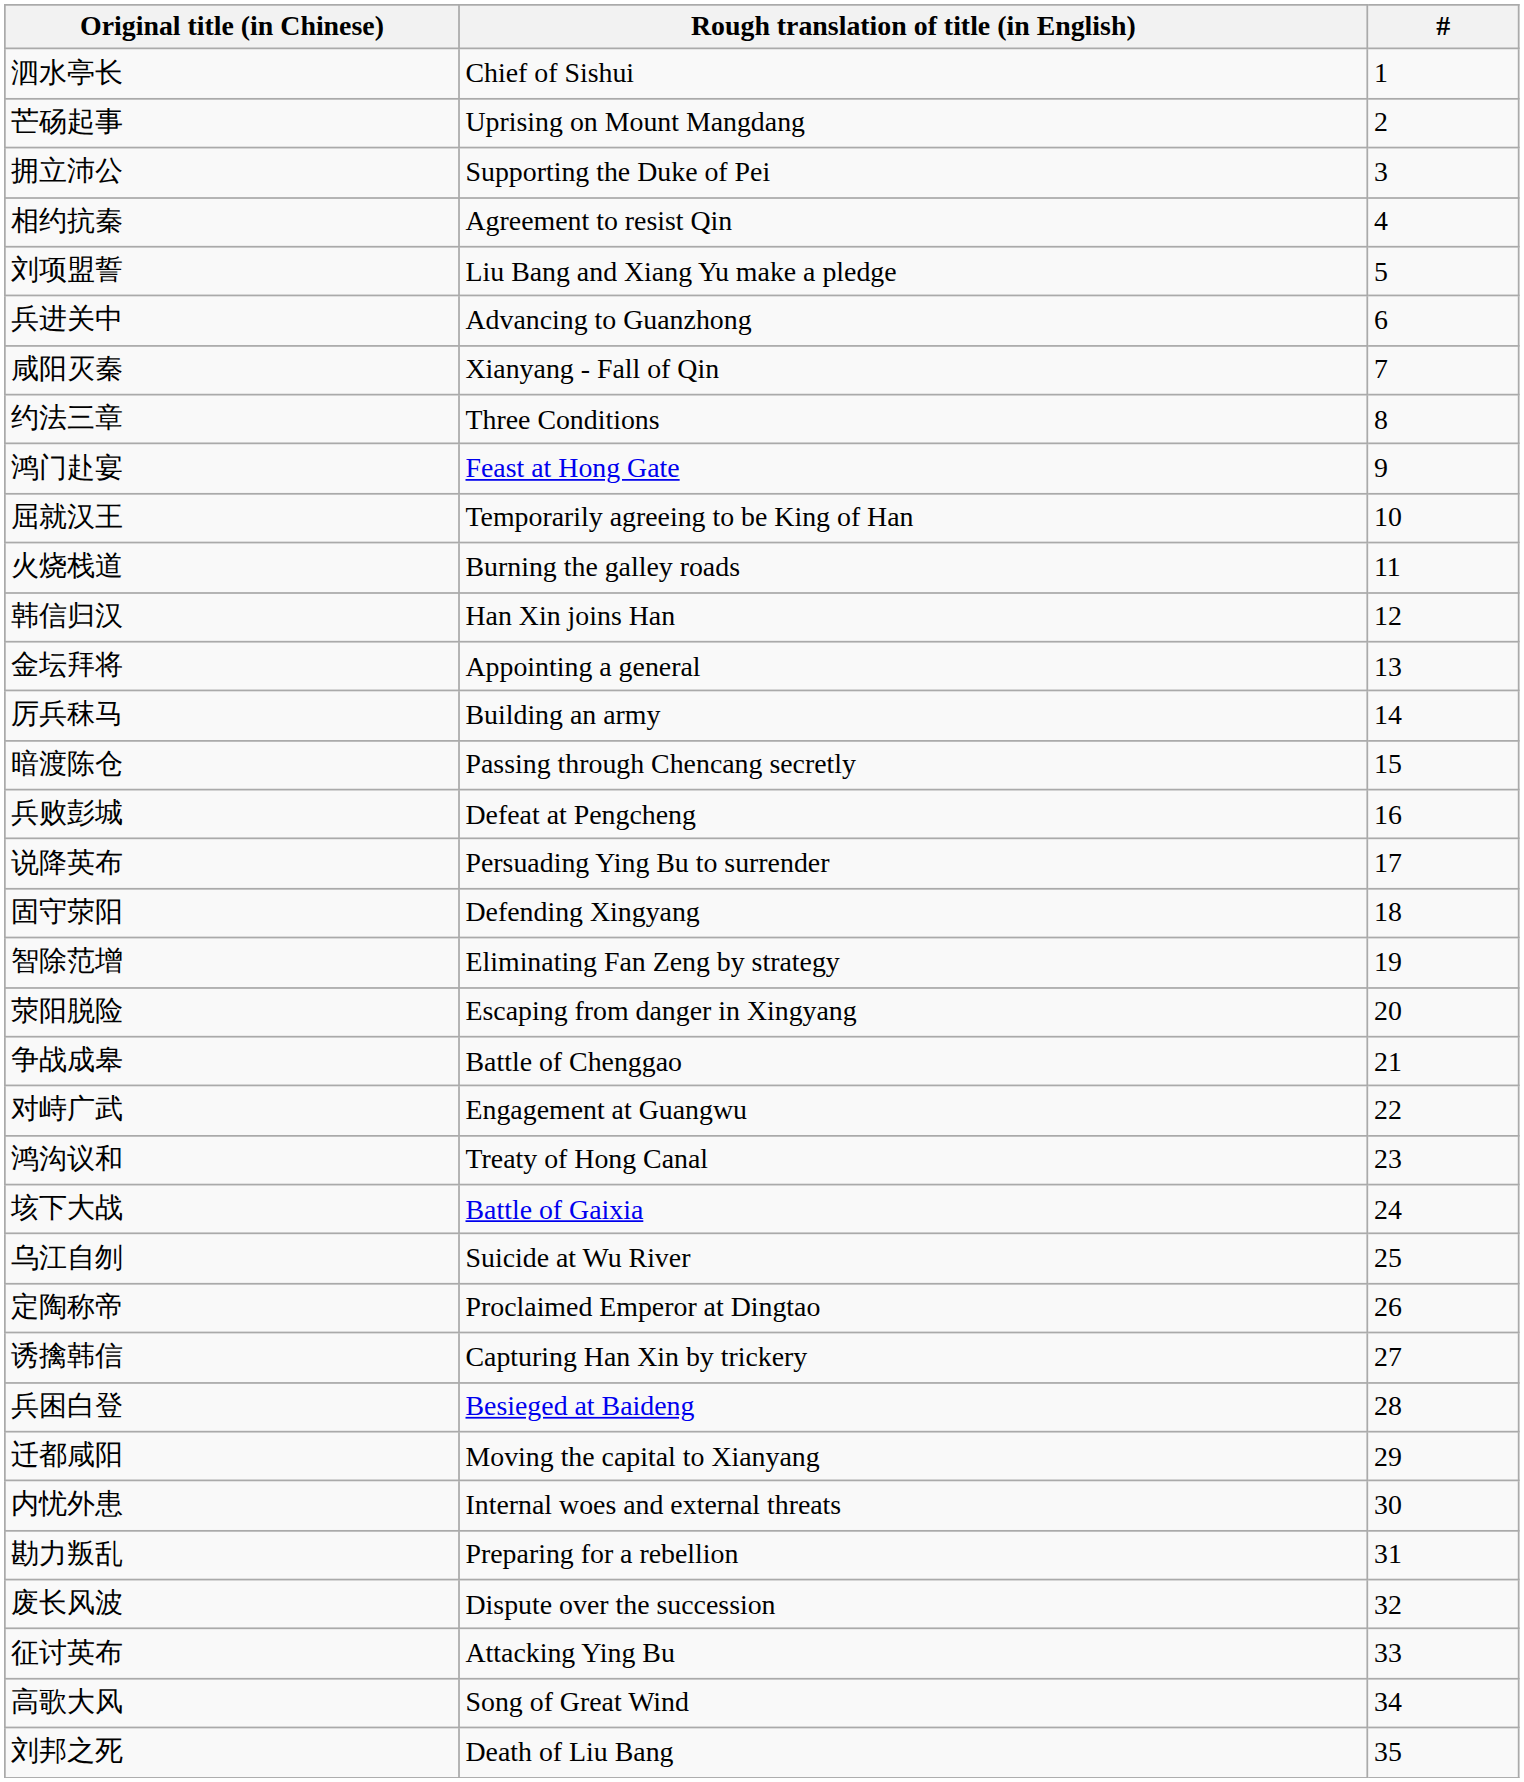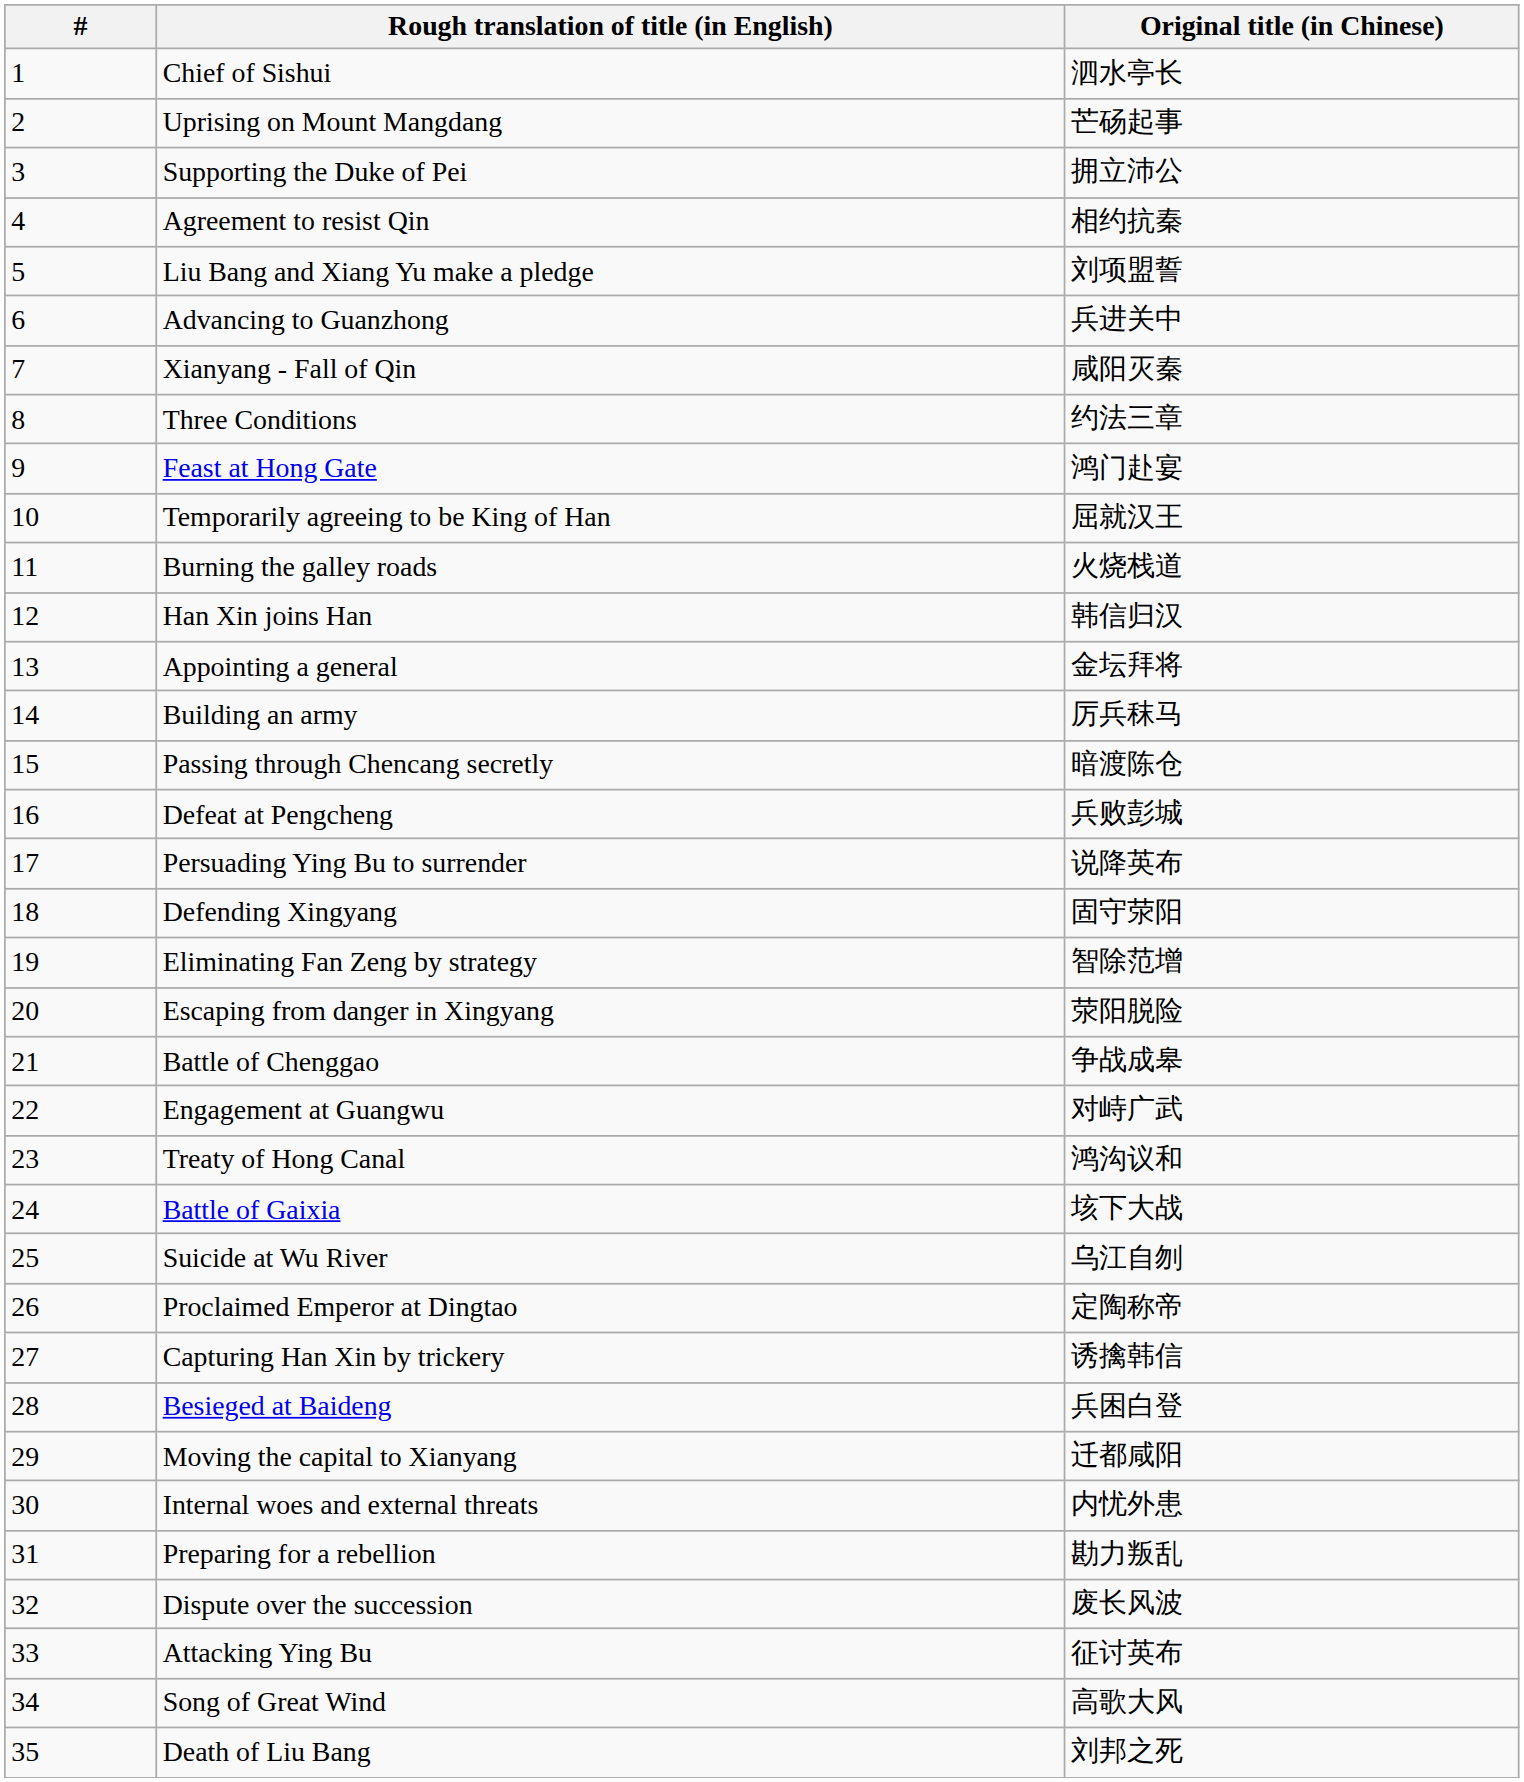columns swapped: # <-> Original title (in Chinese)
